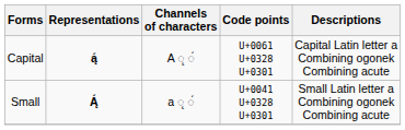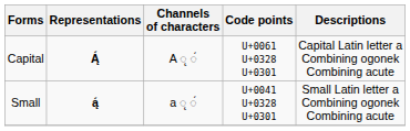Capital | Representations: ą́ -> Ą́
Small | Representations: Ą́ -> ą́
